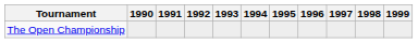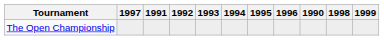columns swapped: 1990 <-> 1997
